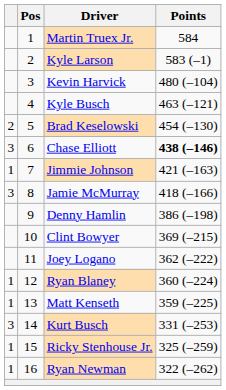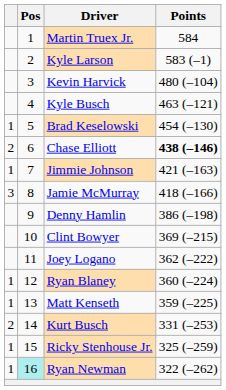Brad Keselowski | column 1: 2 -> 1
Chase Elliott | column 1: 3 -> 2
Kurt Busch | column 1: 3 -> 2
Ryan Newman | Pos: no background -> paleturquoise background
